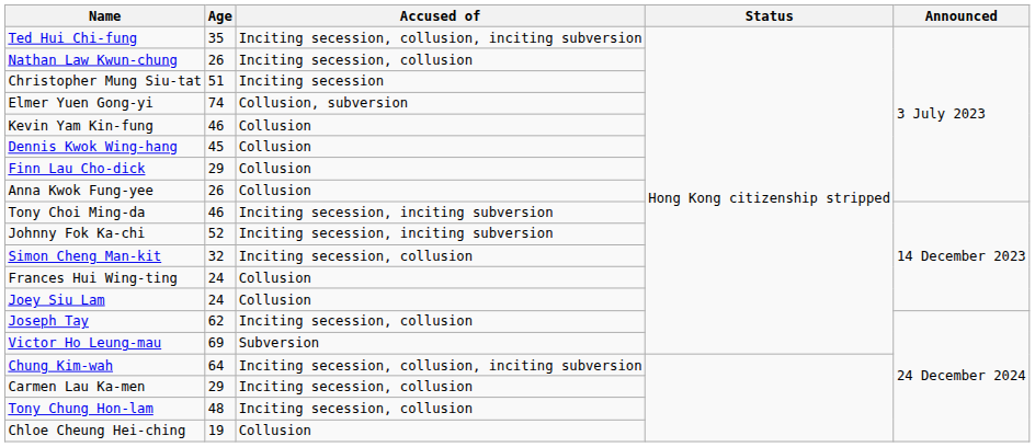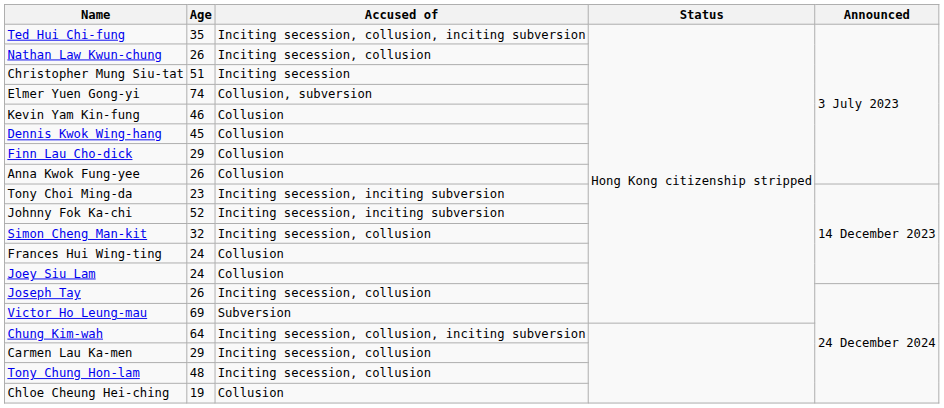Tony Choi Ming-da | Age: 46 -> 23
Joseph Tay | Age: 62 -> 26
